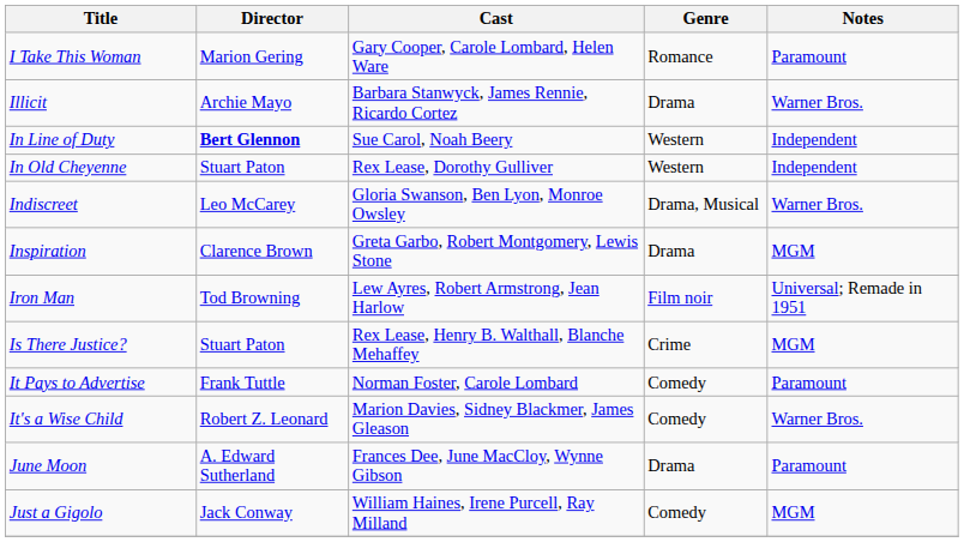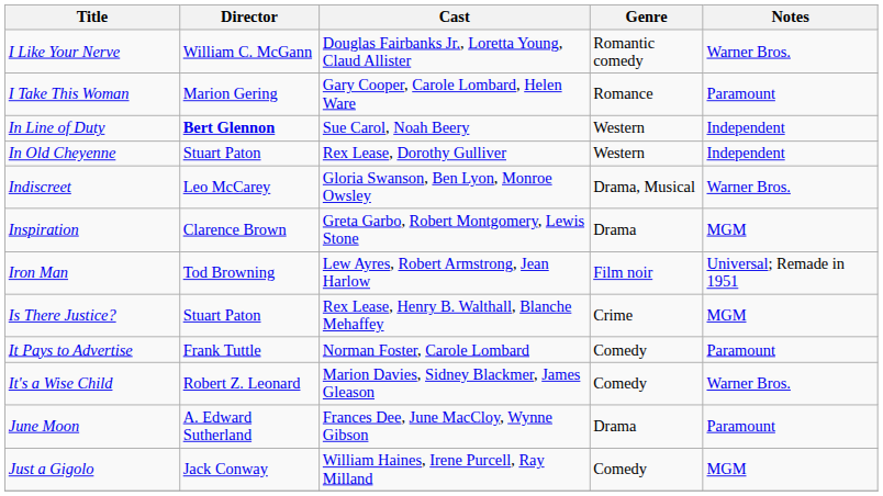+ row: I Like Your Nerve | William C. McGann | Douglas Fairbanks Jr., Loretta Young, Claud Allister | Romantic comedy | Warner Bros.
- row: Illicit | Archie Mayo | Barbara Stanwyck, James Rennie, Ricardo Cortez | Drama | Warner Bros.
